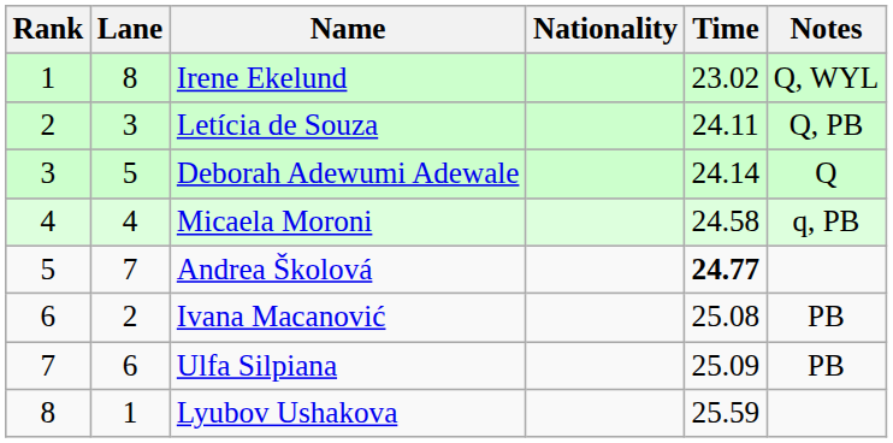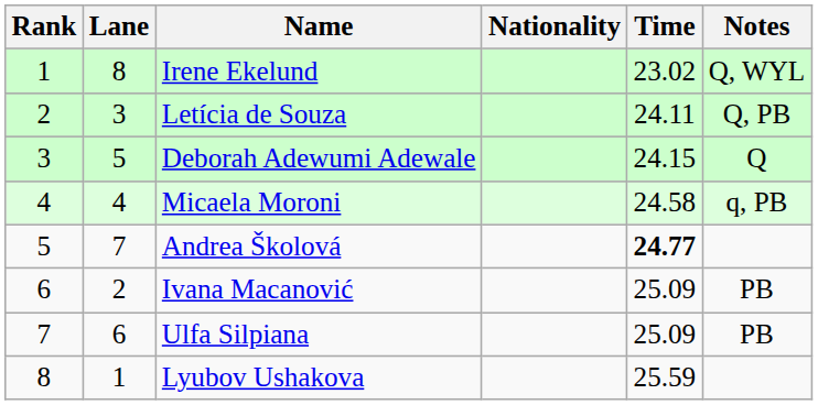Deborah Adewumi Adewale | Time: 24.14 -> 24.15
Ivana Macanović | Time: 25.08 -> 25.09
